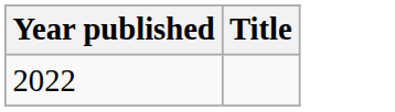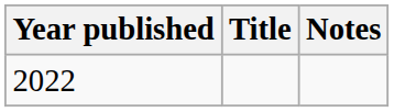+ column: Notes
